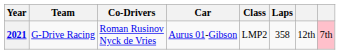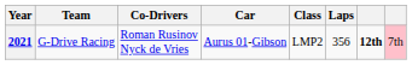2021 | Laps: 358 -> 356
2021 | column 7: normal -> bold
